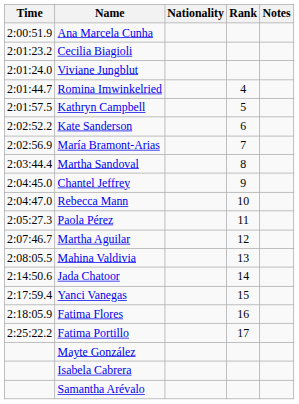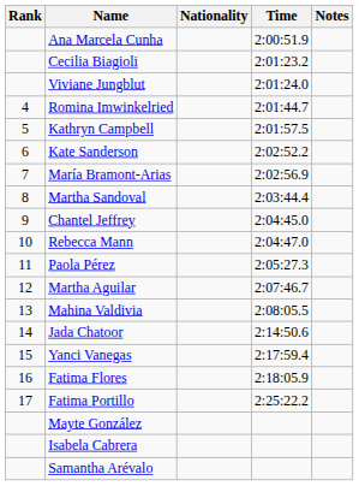columns swapped: Rank <-> Time
